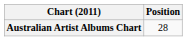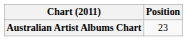Australian Artist Albums Chart | Position: 28 -> 23
